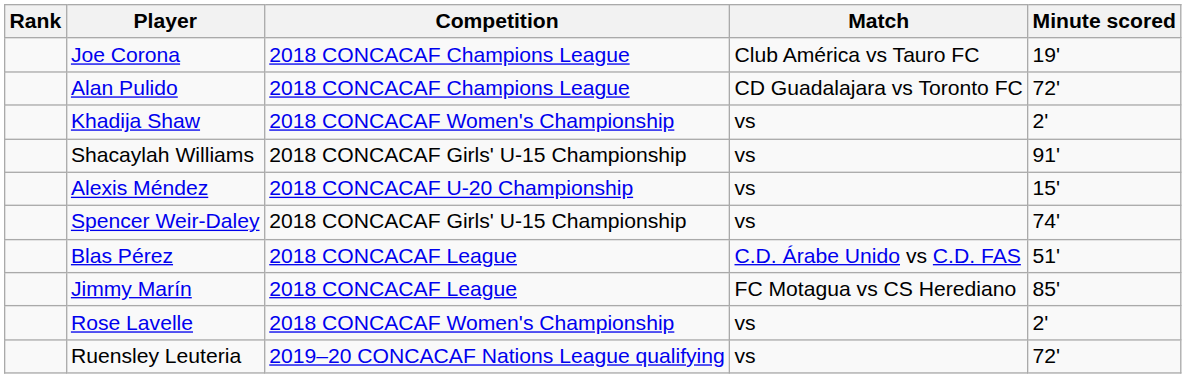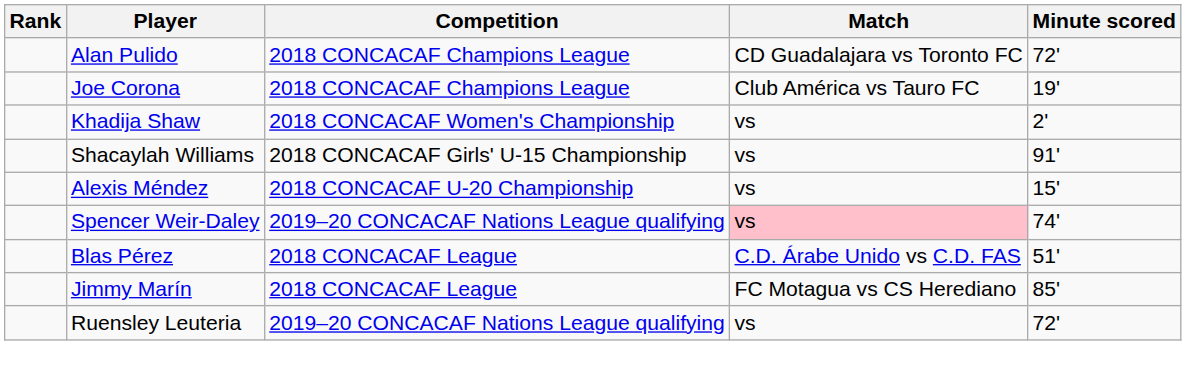rows swapped: Joe Corona <-> Alan Pulido
Spencer Weir-Daley | Competition: 2018 CONCACAF Girls' U-15 Championship -> 2019–20 CONCACAF Nations League qualifying
Spencer Weir-Daley | Match: no background -> pink background
- row: Rose Lavelle | 2018 CONCACAF Women's Championship | vs | 2'
